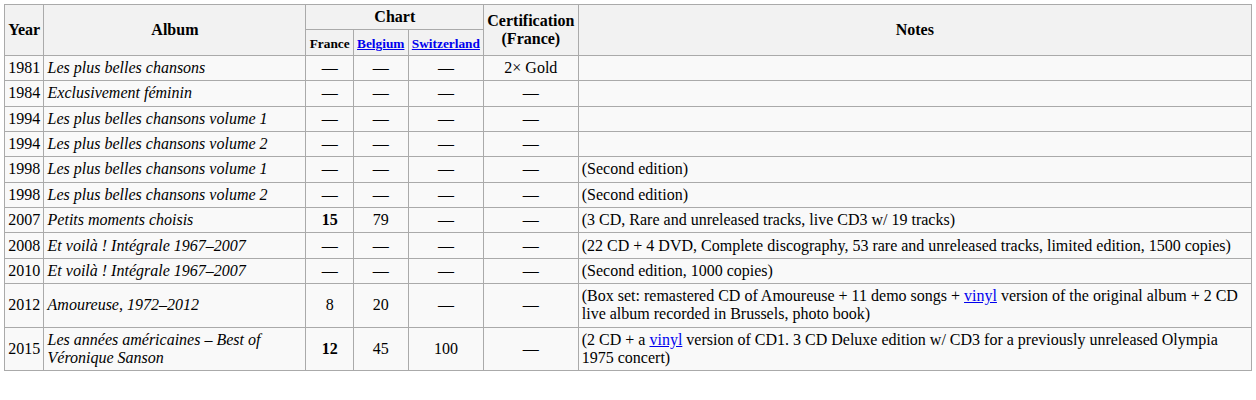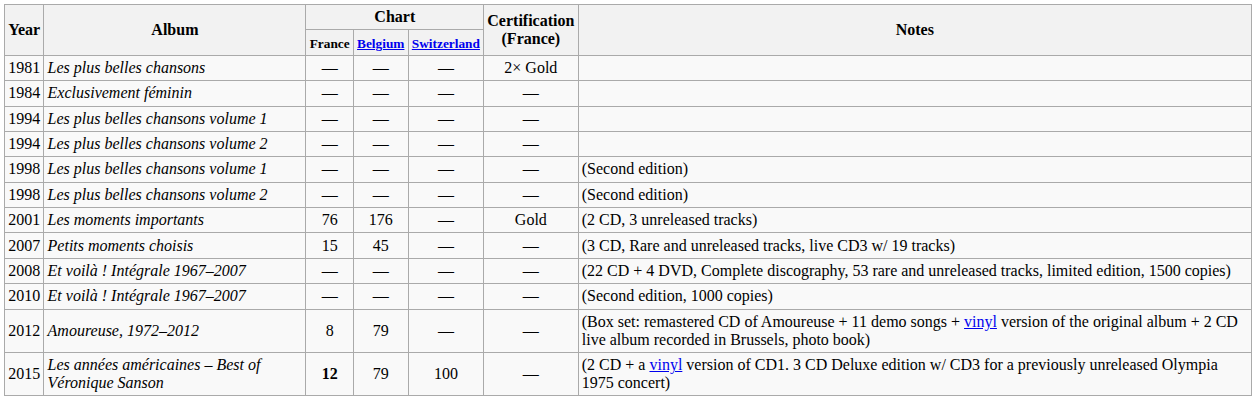+ row: 2001 | Les moments importants | 76 | 176 | — | Gold | (2 CD, 3 unreleased tracks)
2007 | Chart / France: bold -> normal
2007 | Chart / Belgium: 79 -> 45
2012 | Chart / Belgium: 20 -> 79
2015 | Chart / Belgium: 45 -> 79
